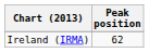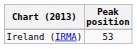Ireland (IRMA) | Peak position: 62 -> 53
